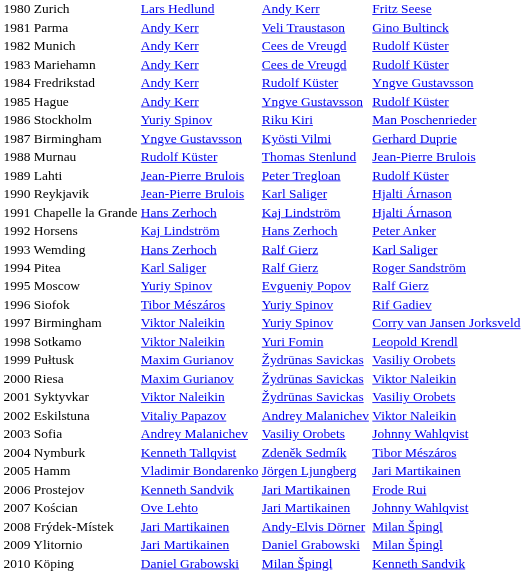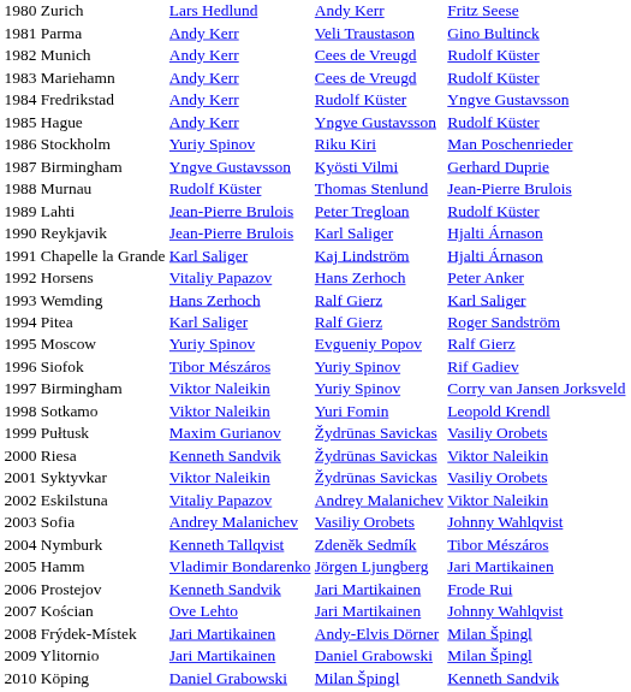1991 Chapelle la Grande | column 2: Hans Zerhoch -> Karl Saliger
1992 Horsens | column 2: Kaj Lindström -> Vitaliy Papazov
2000 Riesa | column 2: Maxim Gurianov -> Kenneth Sandvik
